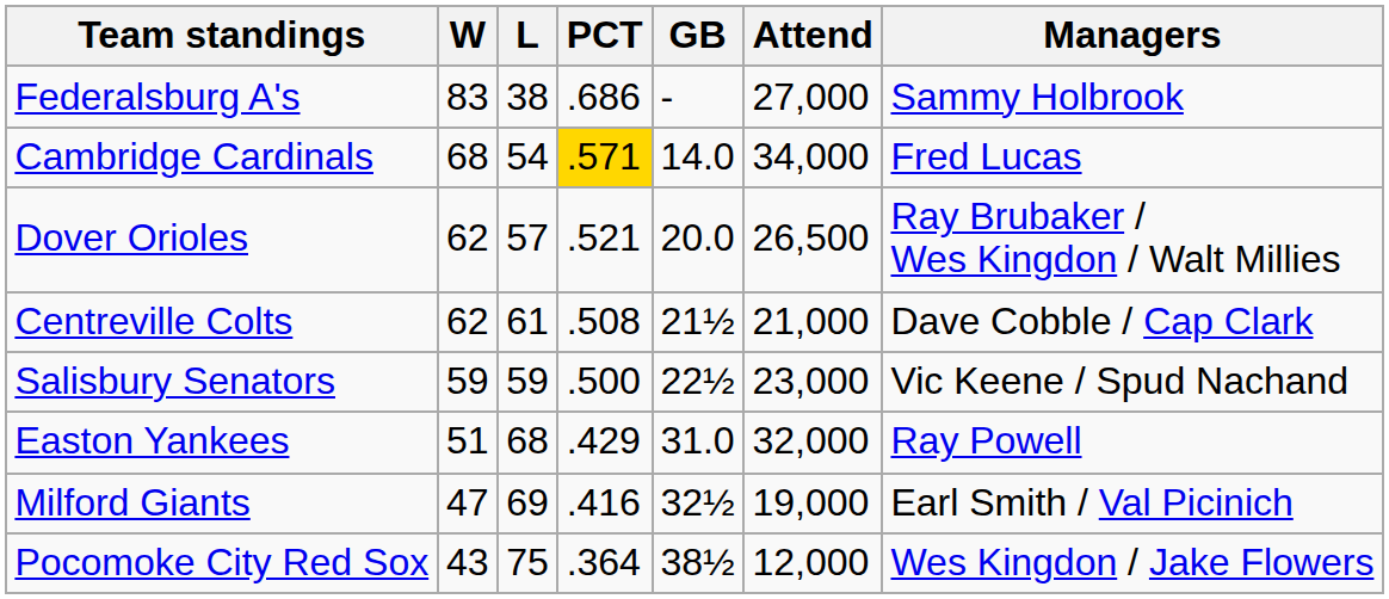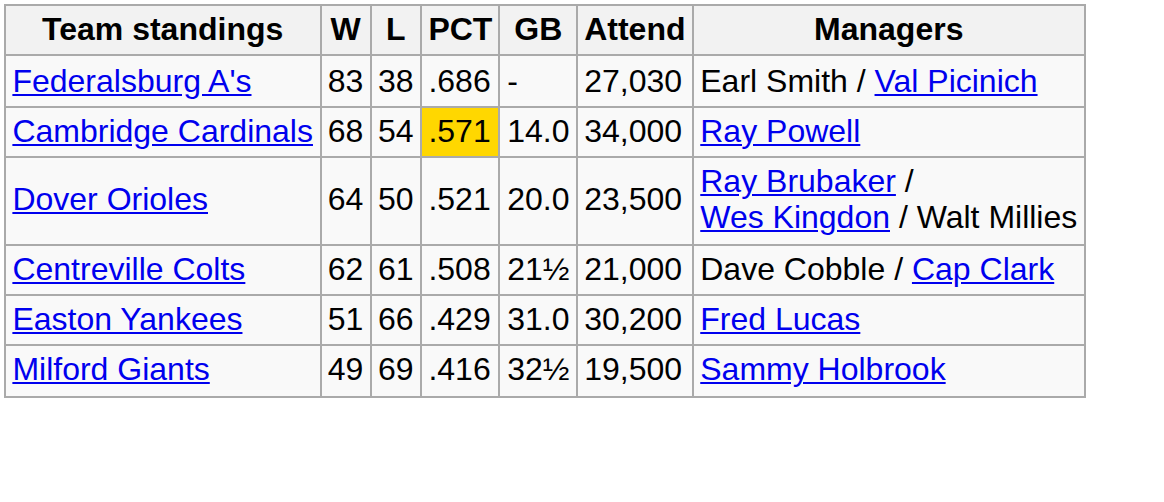Federalsburg A's | Attend: 27,000 -> 27,030
Federalsburg A's | Managers: Sammy Holbrook -> Earl Smith / Val Picinich
Cambridge Cardinals | Managers: Fred Lucas -> Ray Powell
Dover Orioles | W: 62 -> 64
Dover Orioles | L: 57 -> 50
Dover Orioles | Attend: 26,500 -> 23,500
- row: Salisbury Senators | 59 | 59 | .500 | 22½ | 23,000 | Vic Keene / Spud Nachand
Easton Yankees | L: 68 -> 66
Easton Yankees | Attend: 32,000 -> 30,200
Easton Yankees | Managers: Ray Powell -> Fred Lucas
Milford Giants | W: 47 -> 49
Milford Giants | Attend: 19,000 -> 19,500
Milford Giants | Managers: Earl Smith / Val Picinich -> Sammy Holbrook
- row: Pocomoke City Red Sox | 43 | 75 | .364 | 38½ | 12,000 | Wes Kingdon / Jake Flowers
